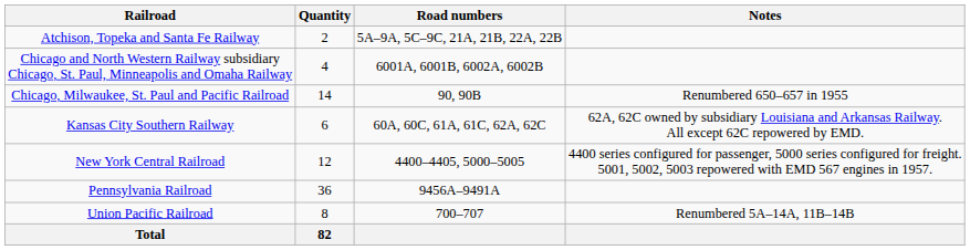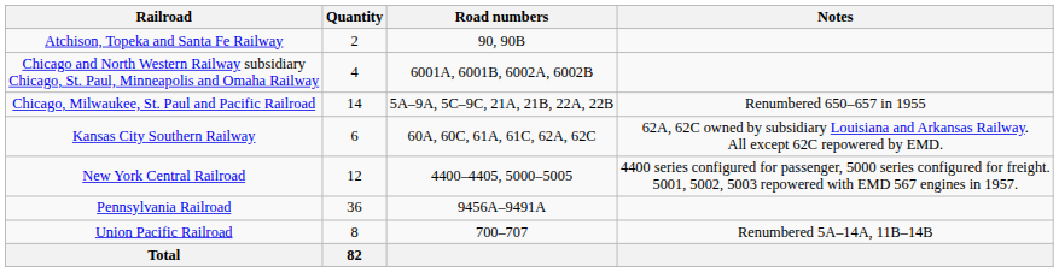Atchison, Topeka and Santa Fe Railway | Road numbers: 5A–9A, 5C–9C, 21A, 21B, 22A, 22B -> 90, 90B
Chicago, Milwaukee, St. Paul and Pacific Railroad | Road numbers: 90, 90B -> 5A–9A, 5C–9C, 21A, 21B, 22A, 22B
